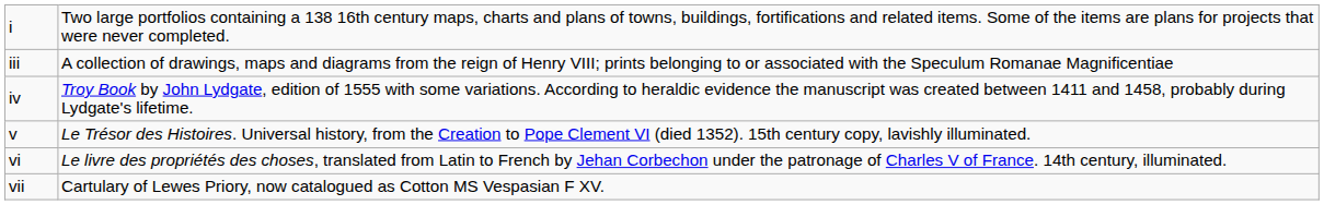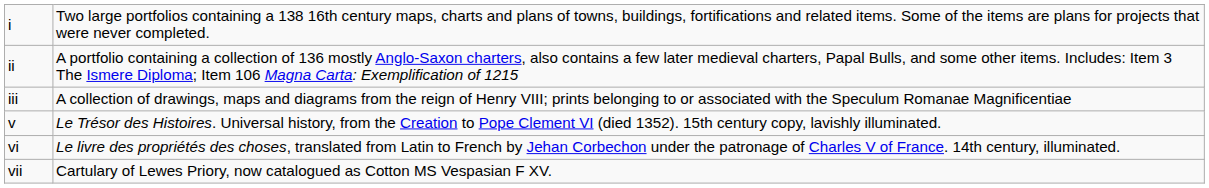+ row: ii | A portfolio containing a collection of 136 mostly Anglo-Saxon charters, also contains a few later medieval charters, Papal Bulls, and some other items. Includes: Item 3 The Ismere Diploma; Item 106 Magna Carta: Exemplification of 1215
- row: iv | Troy Book by John Lydgate, edition of 1555 with some variations. According to heraldic evidence the manuscript was created between 1411 and 1458, probably during Lydgate's lifetime.
